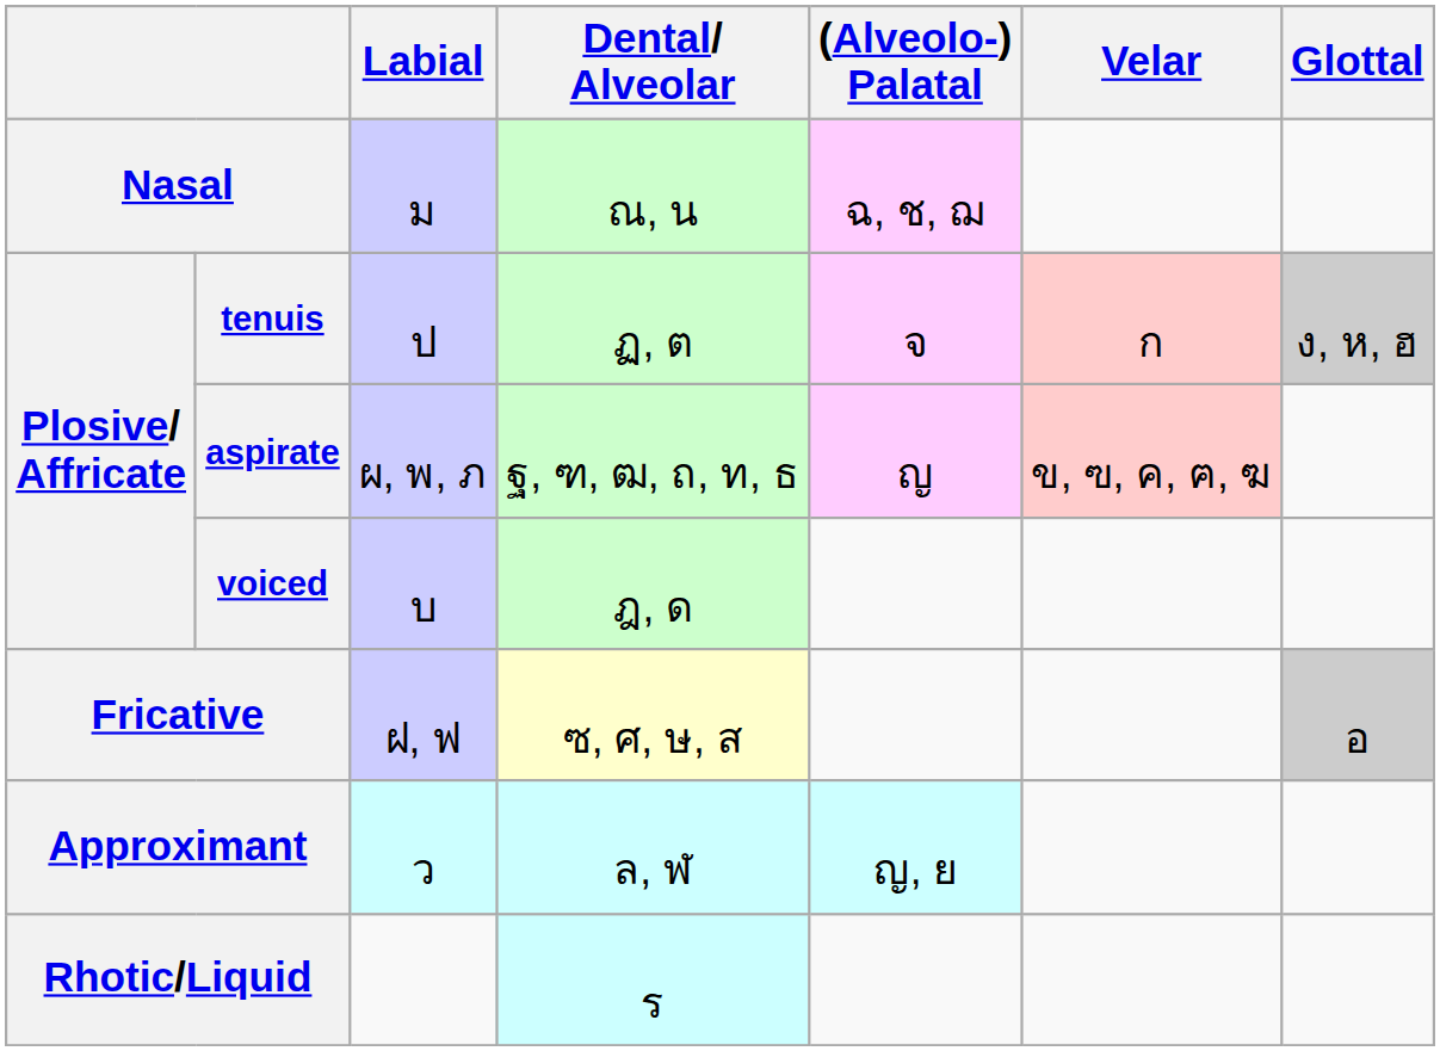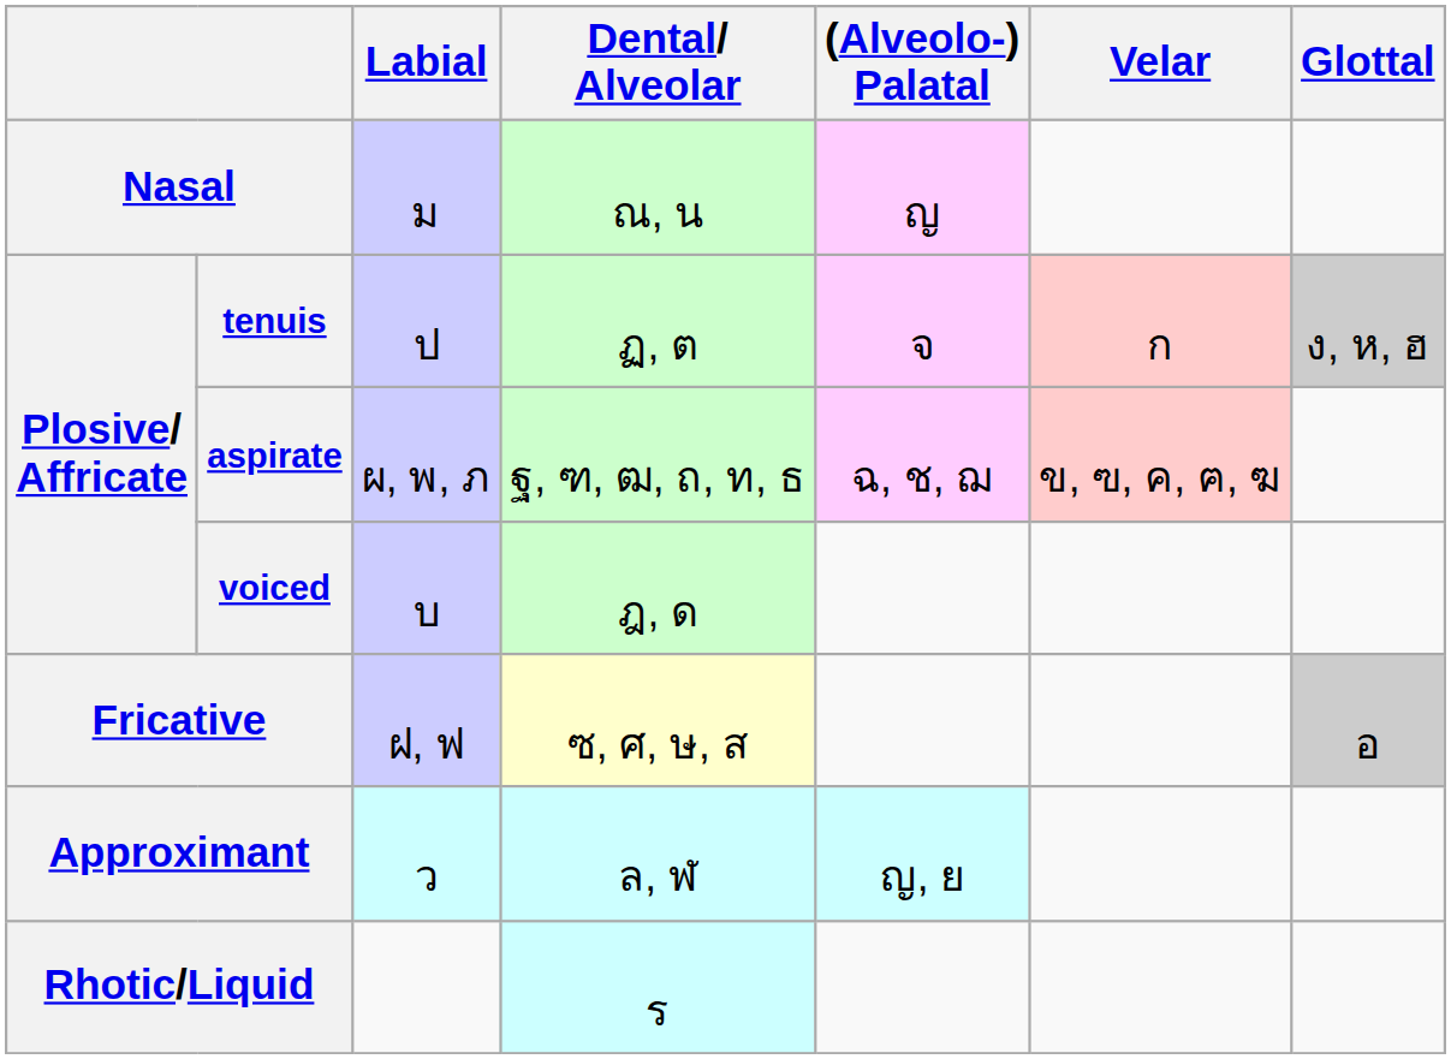Nasal | (Alveolo-) Palatal: ฉ, ช, ฌ -> ญ
aspirate | (Alveolo-) Palatal: ญ -> ฉ, ช, ฌ
